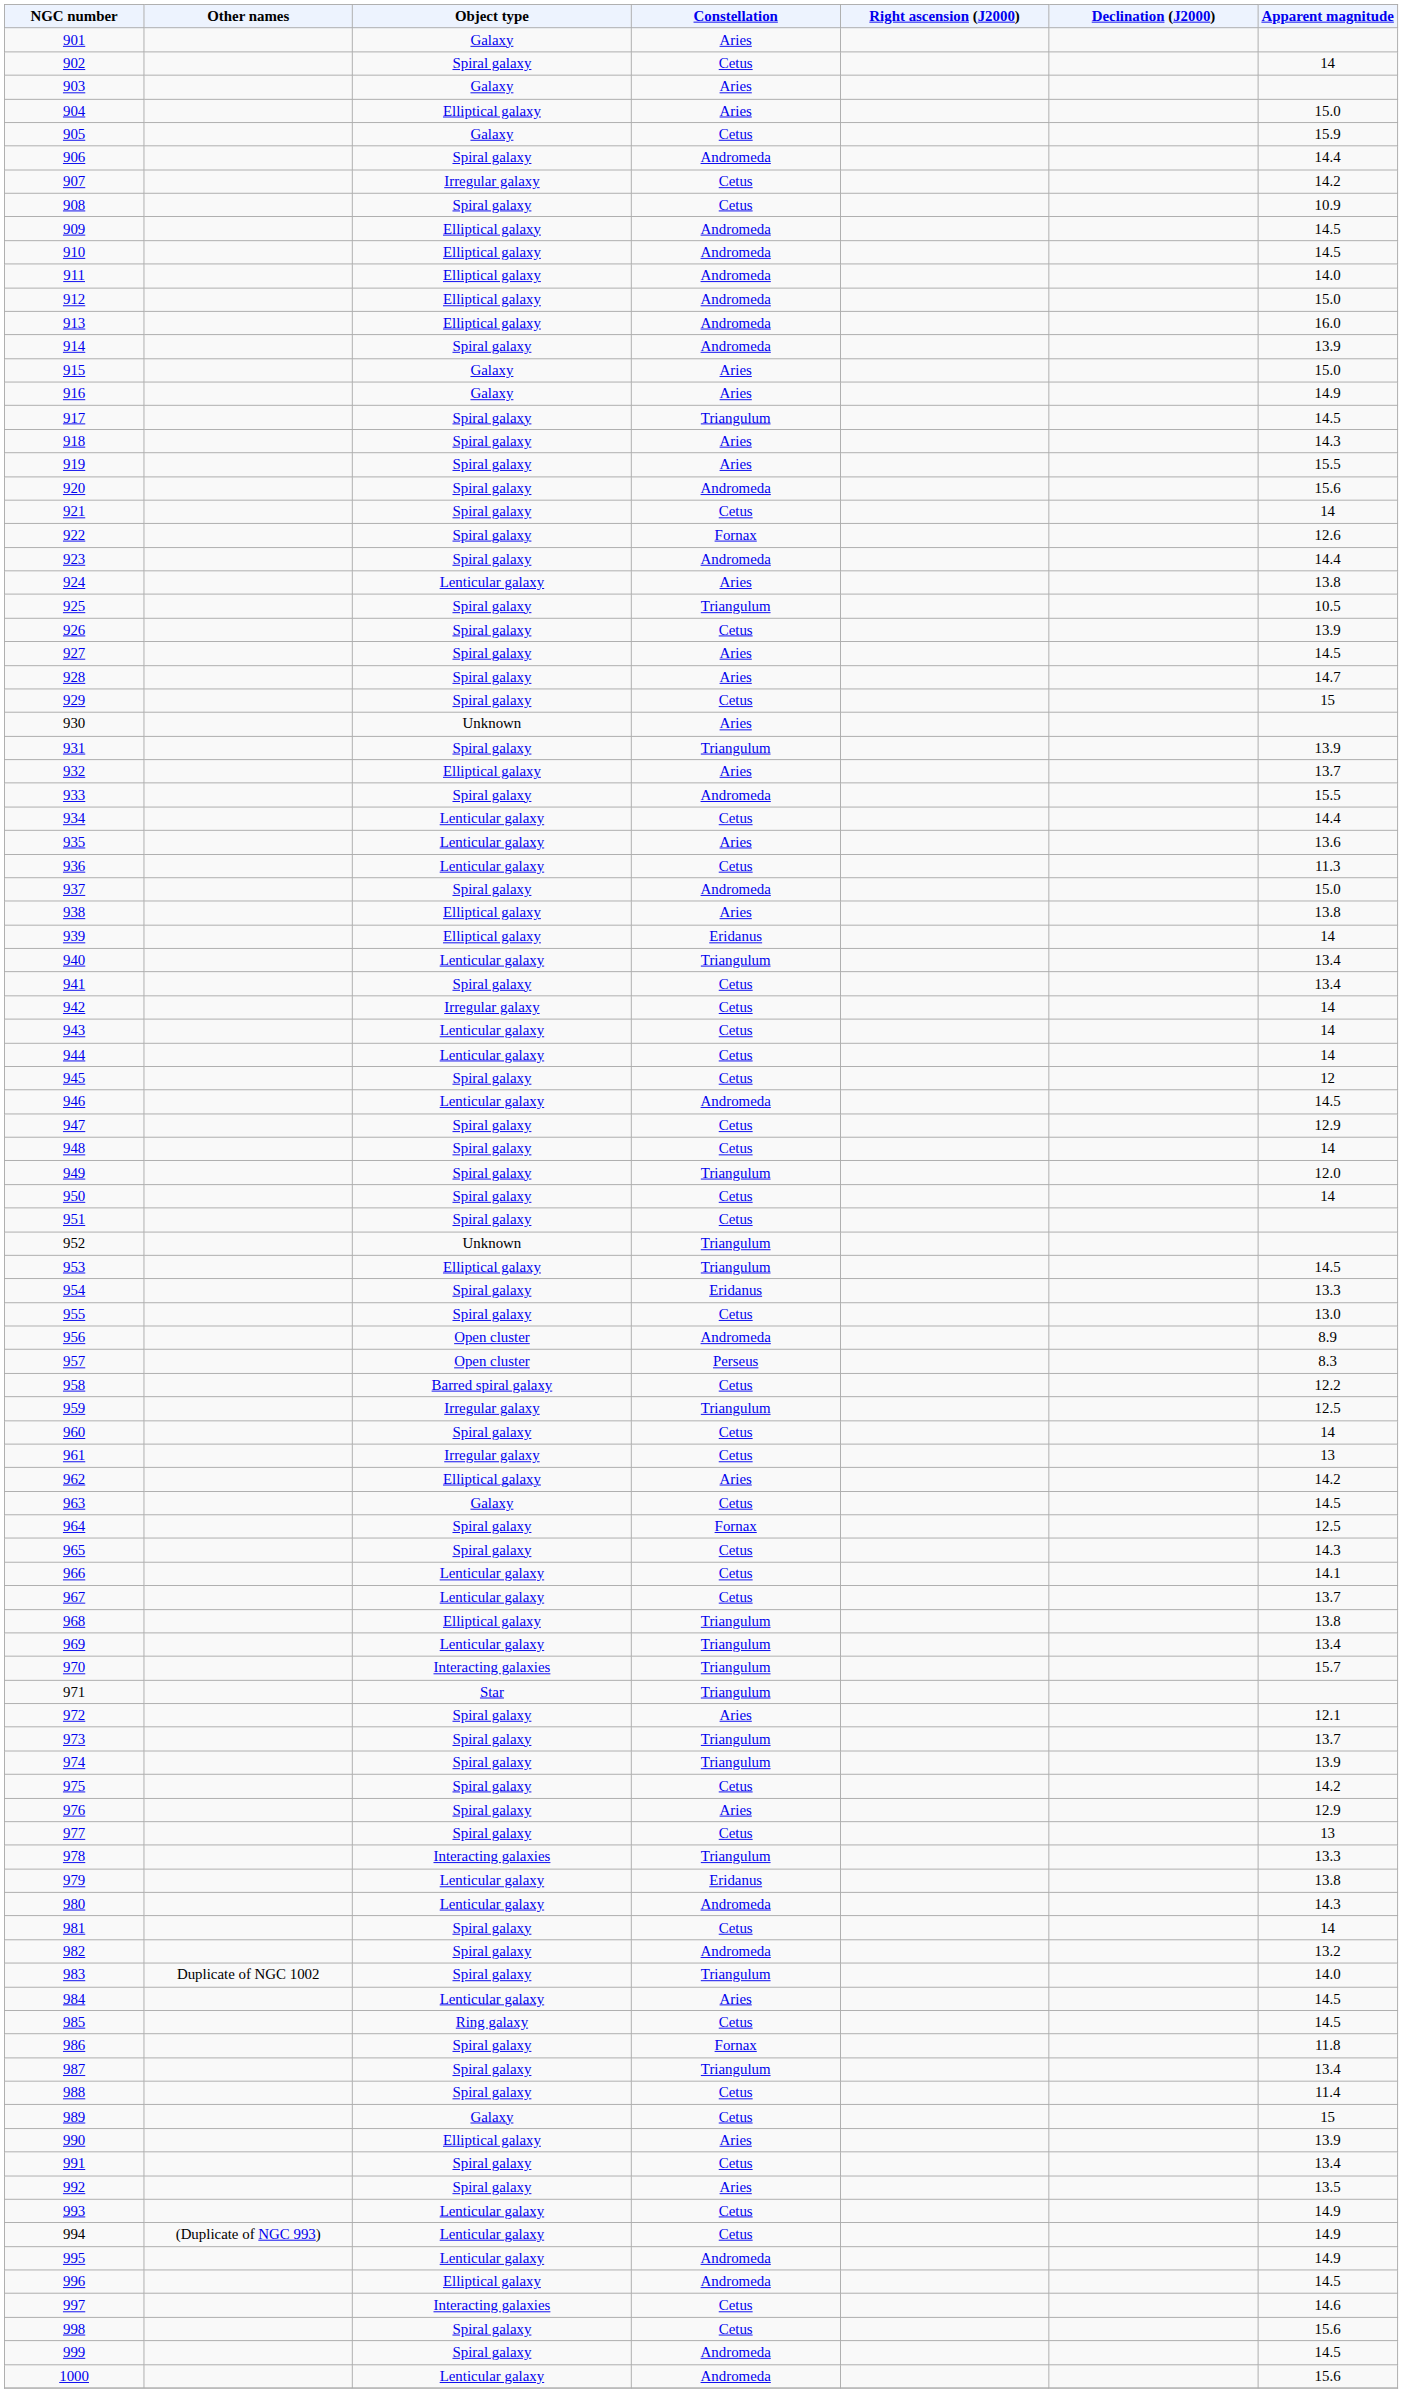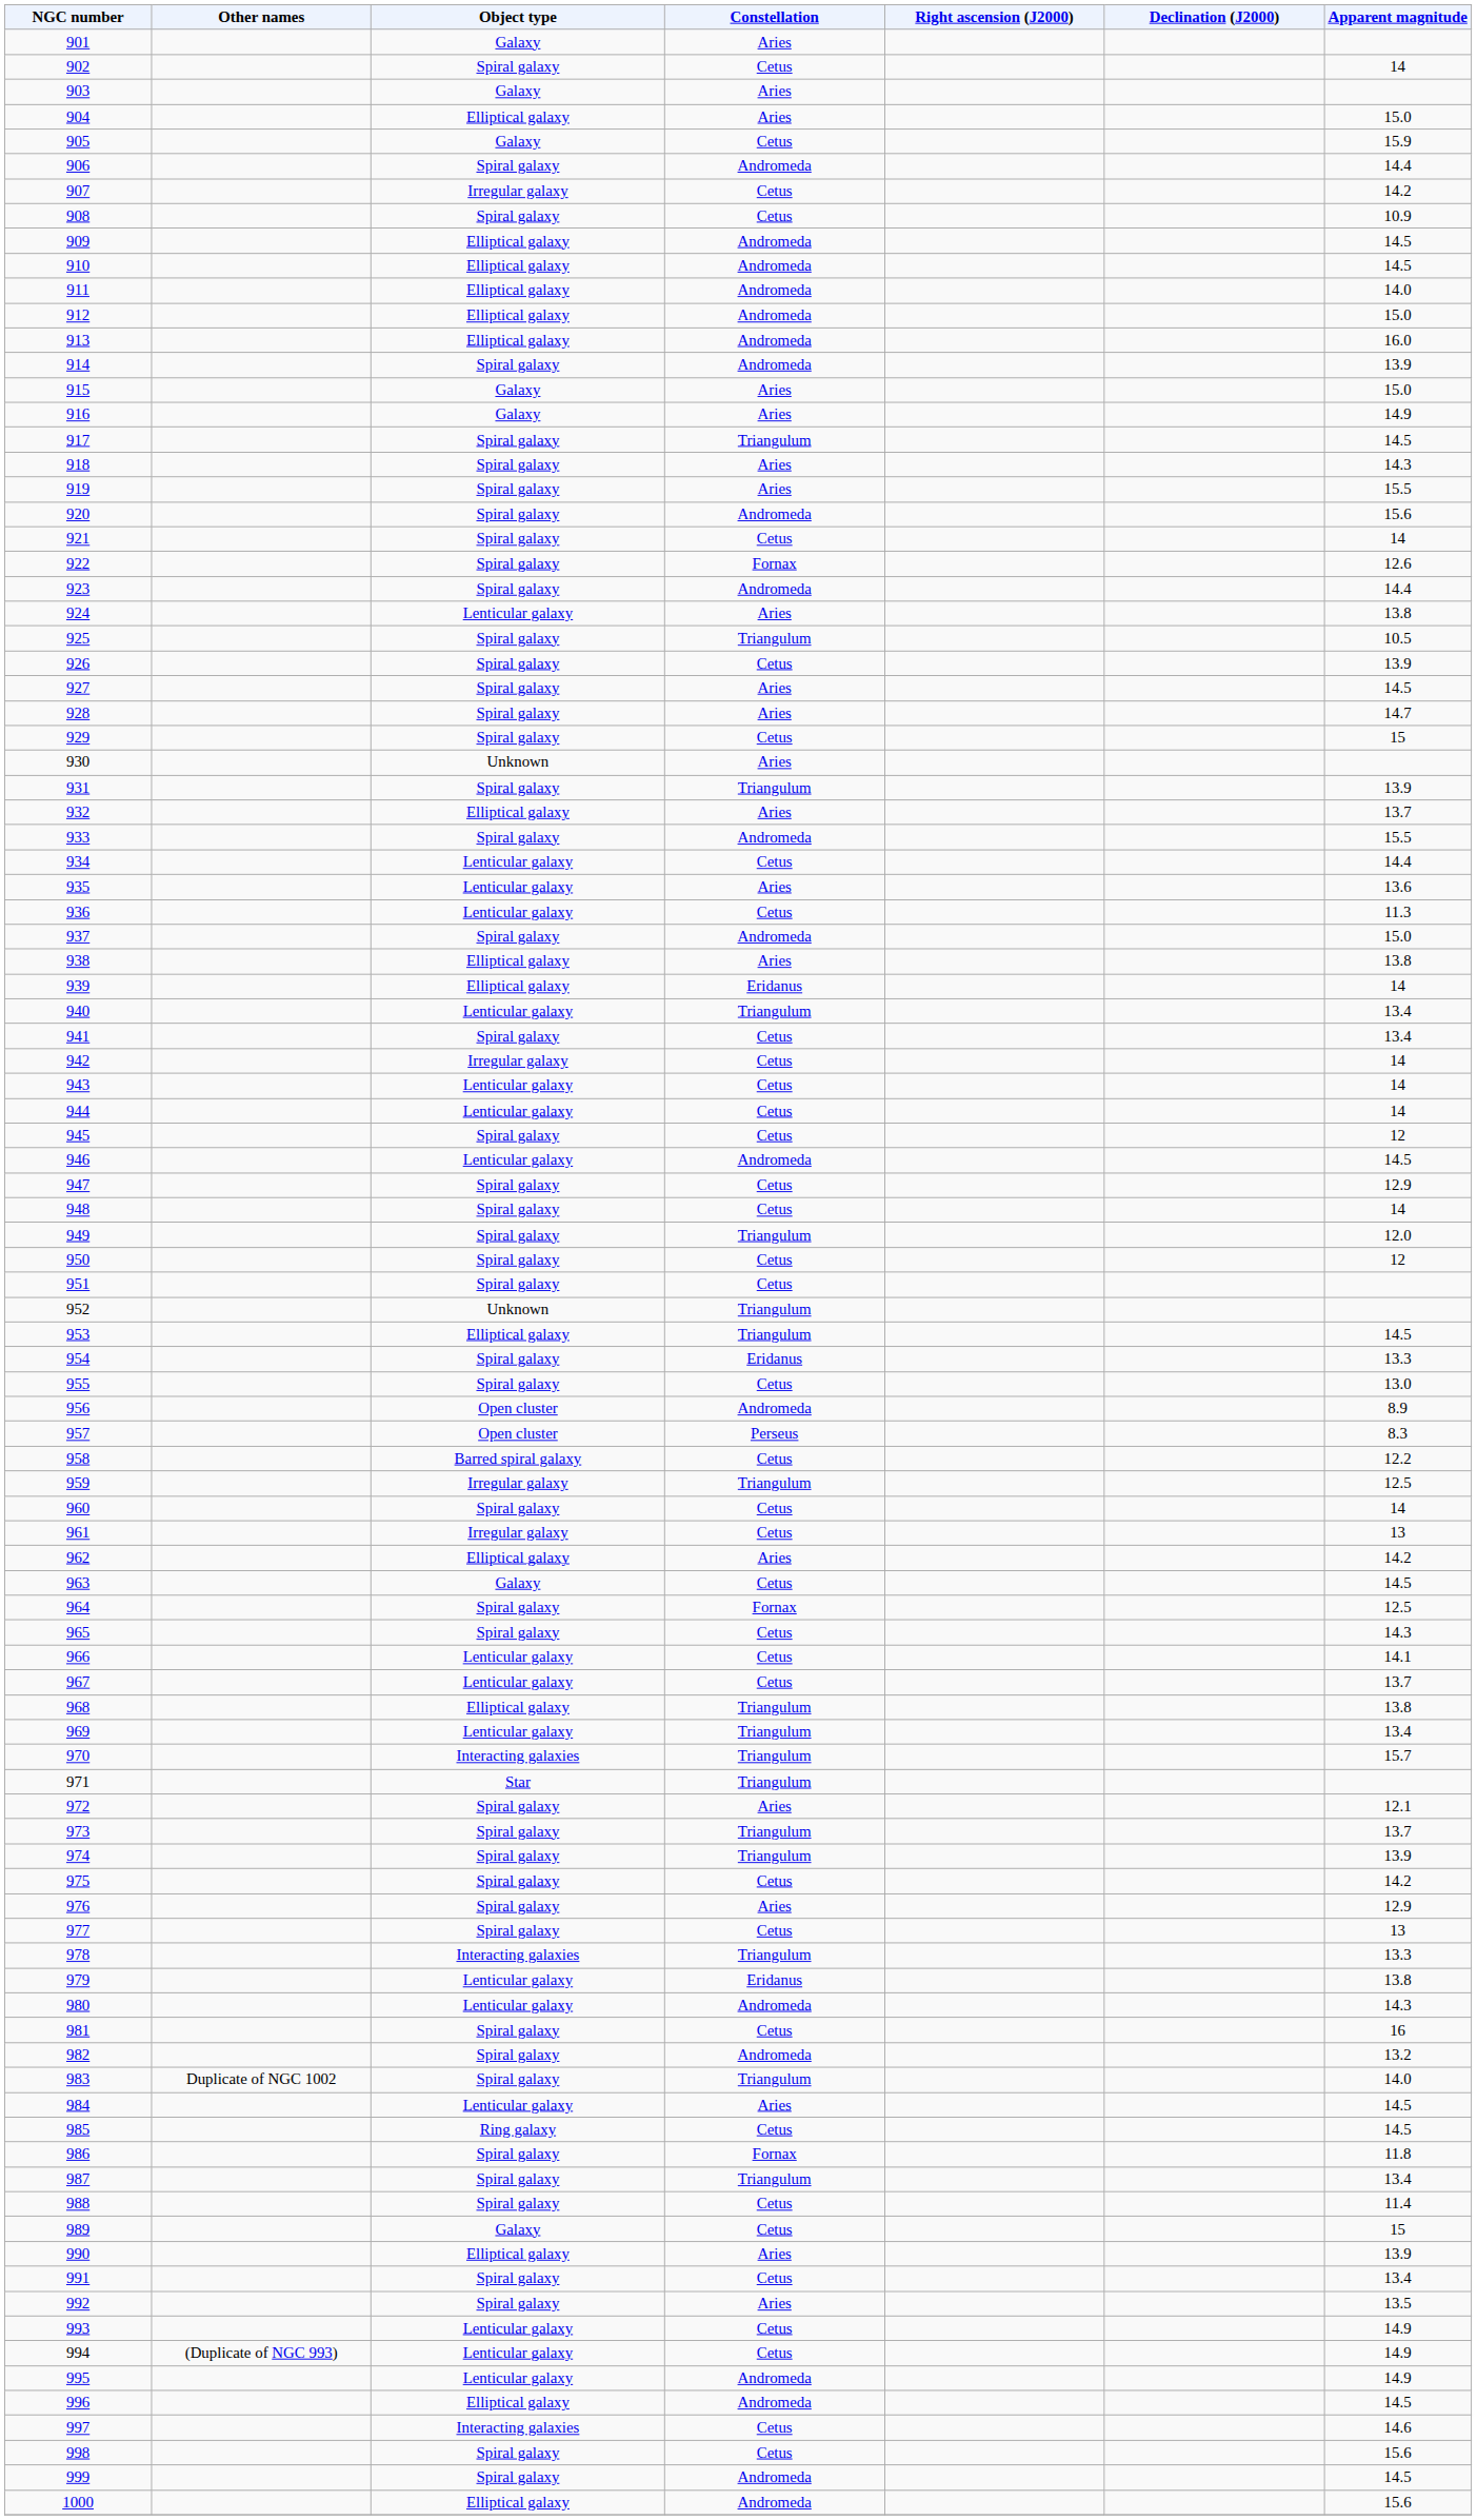950 | Apparent magnitude: 14 -> 12
981 | Apparent magnitude: 14 -> 16
1000 | Object type: Lenticular galaxy -> Elliptical galaxy
